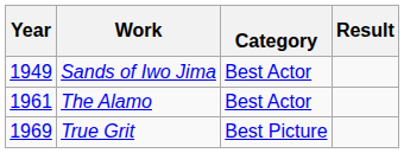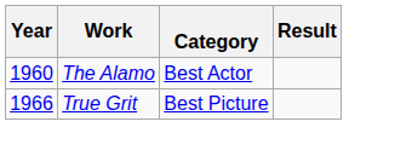- row: 1949 | Sands of Iwo Jima | Best Actor
The Alamo | Year: 1961 -> 1960
True Grit | Year: 1969 -> 1966
